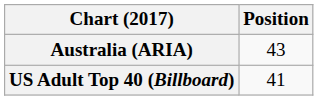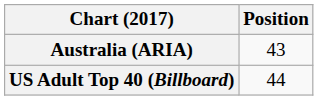US Adult Top 40 (Billboard) | Position: 41 -> 44
